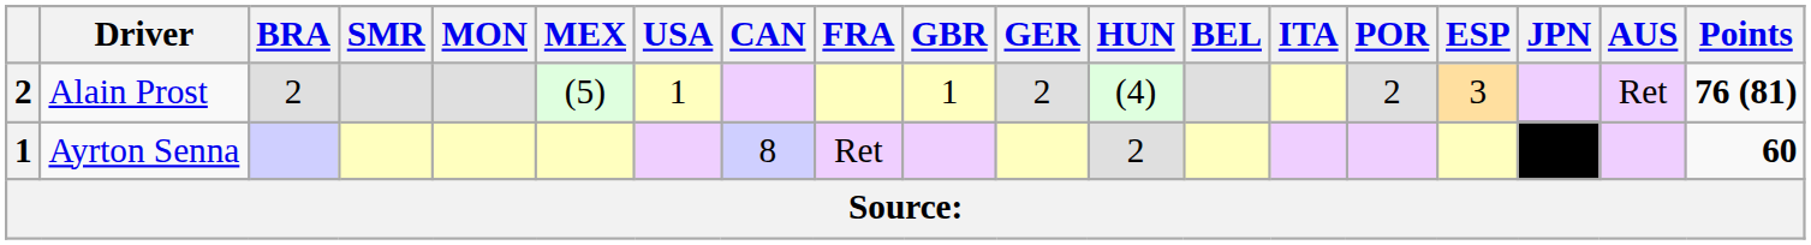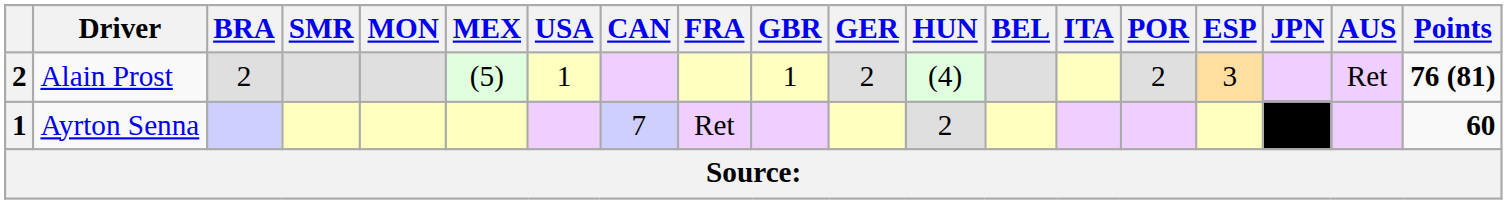Ayrton Senna | CAN: 8 -> 7
